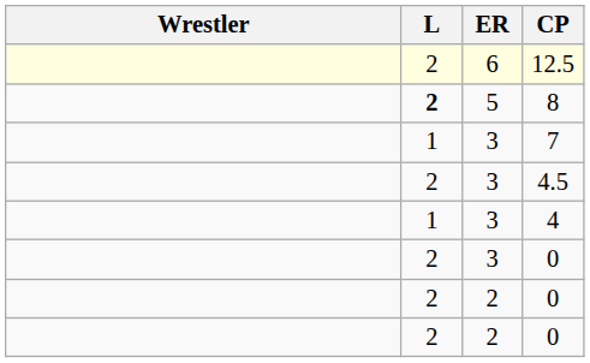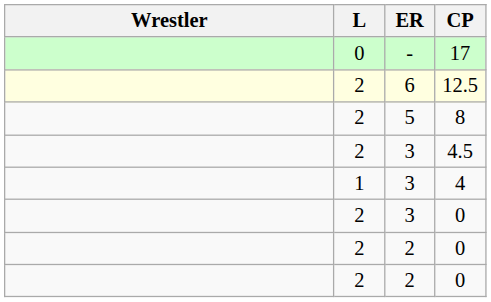+ row: 0 | - | 17
8 | L: bold -> normal
- row: 1 | 3 | 7
